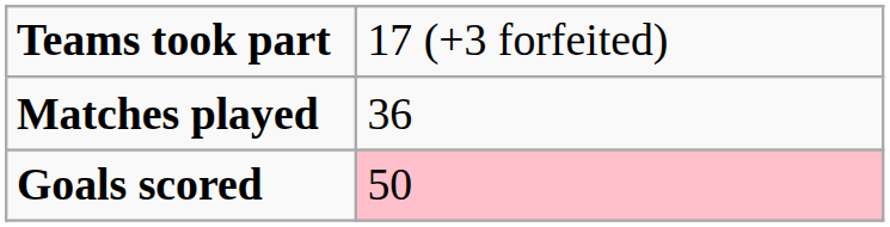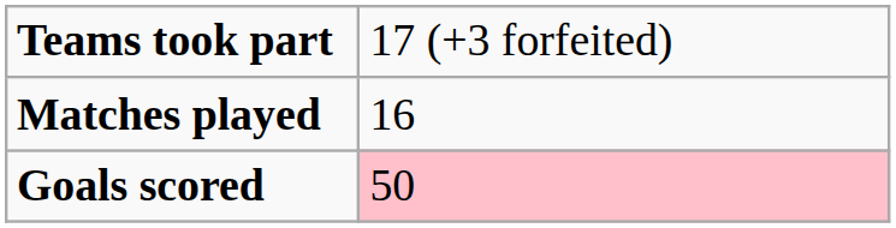Matches played | column 2: 36 -> 16
